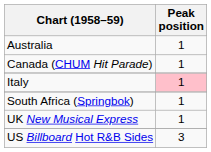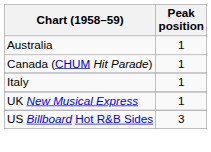Italy | Peak position: pink background -> no background
- row: South Africa (Springbok) | 1
